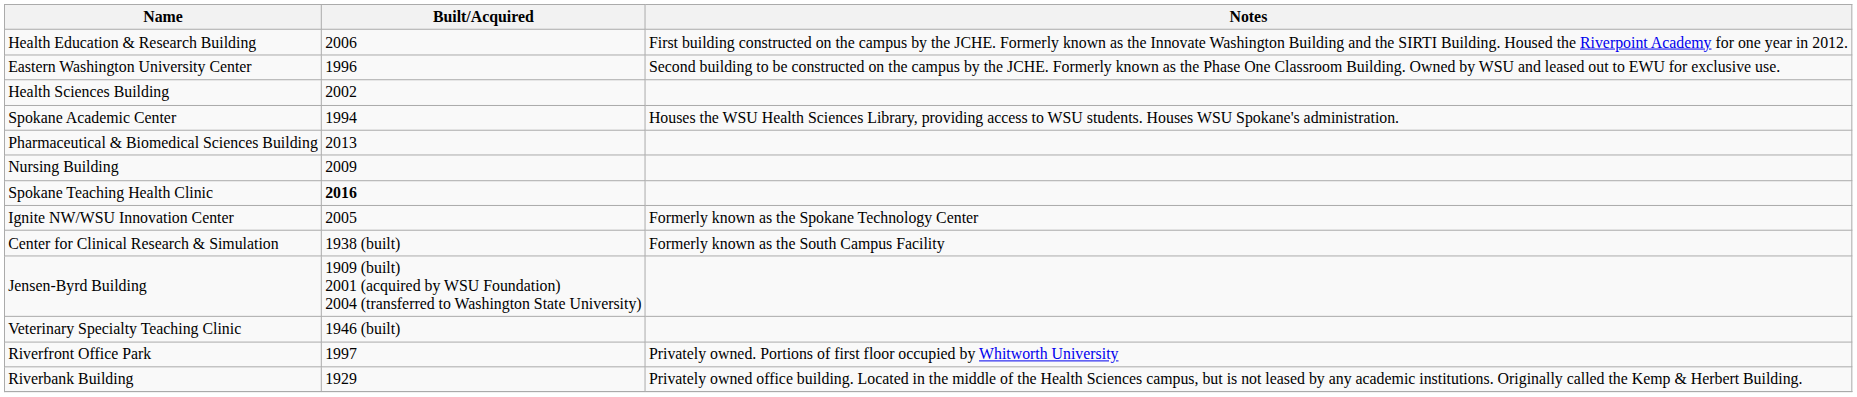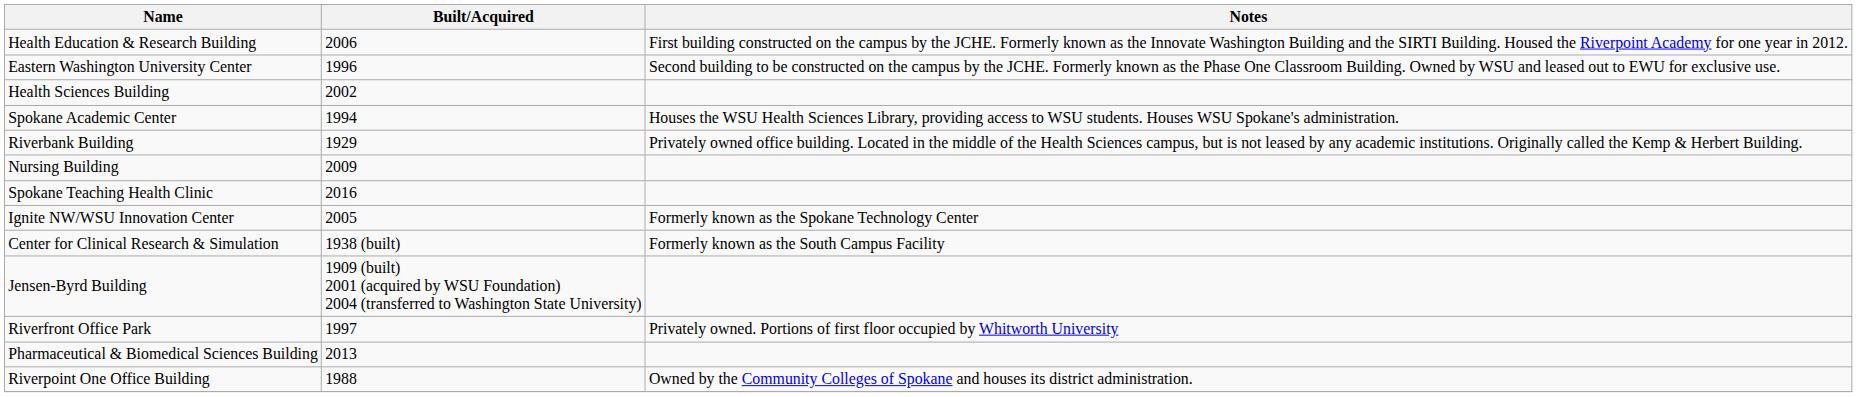rows swapped: Pharmaceutical & Biomedical Sciences Building <-> Riverbank Building
Spokane Teaching Health Clinic | Built/Acquired: bold -> normal
- row: Veterinary Specialty Teaching Clinic | 1946 (built)
+ row: Riverpoint One Office Building | 1988 | Owned by the Community Colleges of Spokane and houses its district administration.
